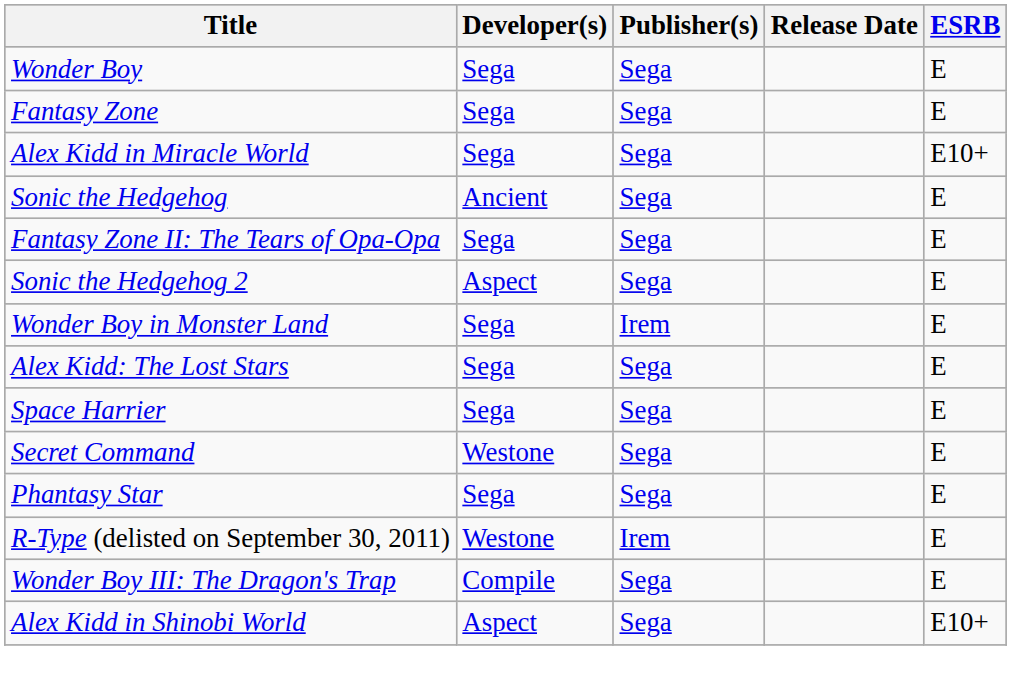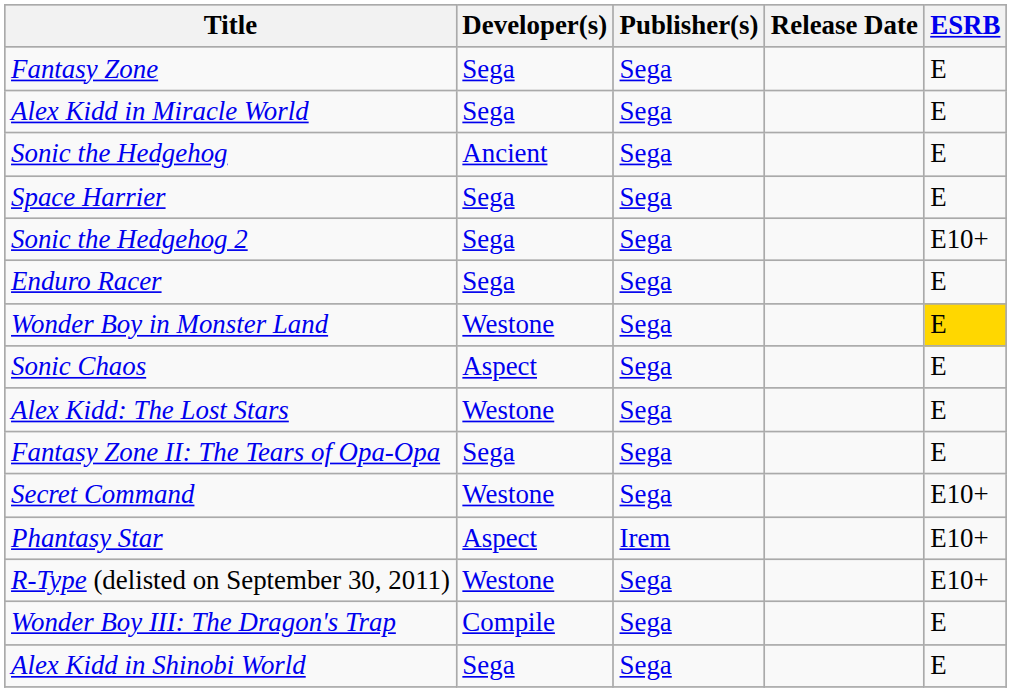- row: Wonder Boy | Sega | Sega | E
Alex Kidd in Miracle World | ESRB: E10+ -> E
rows swapped: Space Harrier <-> Fantasy Zone II: The Tears of Opa-Opa
Sonic the Hedgehog 2 | Developer(s): Aspect -> Sega
Sonic the Hedgehog 2 | ESRB: E -> E10+
+ row: Enduro Racer | Sega | Sega | E
Wonder Boy in Monster Land | Developer(s): Sega -> Westone
Wonder Boy in Monster Land | Publisher(s): Irem -> Sega
Wonder Boy in Monster Land | ESRB: no background -> gold background
+ row: Sonic Chaos | Aspect | Sega | E
Alex Kidd: The Lost Stars | Developer(s): Sega -> Westone
Secret Command | ESRB: E -> E10+
Phantasy Star | Developer(s): Sega -> Aspect
Phantasy Star | Publisher(s): Sega -> Irem
Phantasy Star | ESRB: E -> E10+
R-Type (delisted on September 30, 2011) | Publisher(s): Irem -> Sega
R-Type (delisted on September 30, 2011) | ESRB: E -> E10+
Alex Kidd in Shinobi World | Developer(s): Aspect -> Sega
Alex Kidd in Shinobi World | ESRB: E10+ -> E
